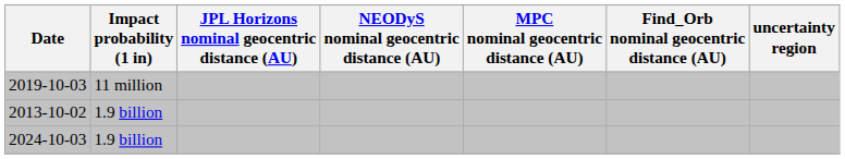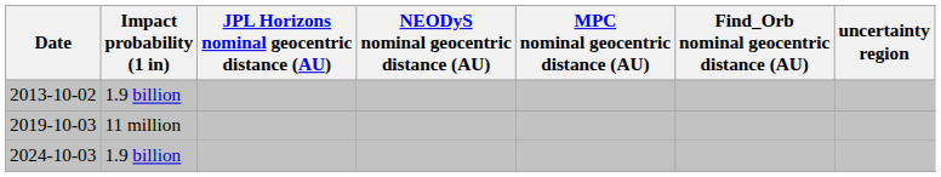rows swapped: 2013-10-02 <-> 2019-10-03
